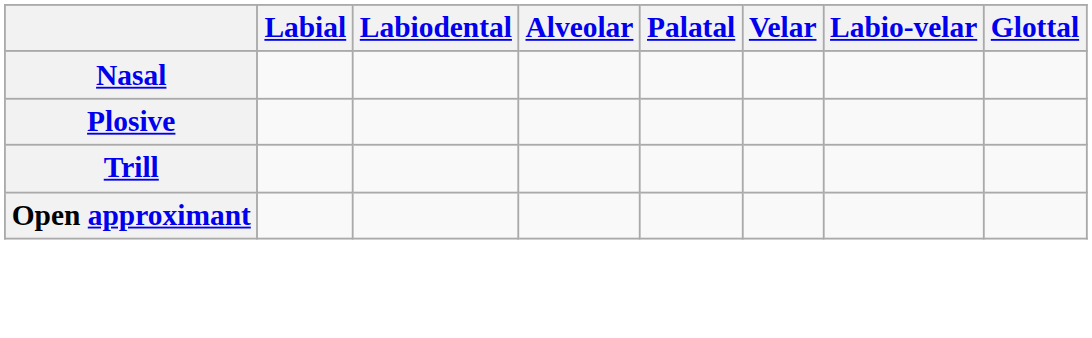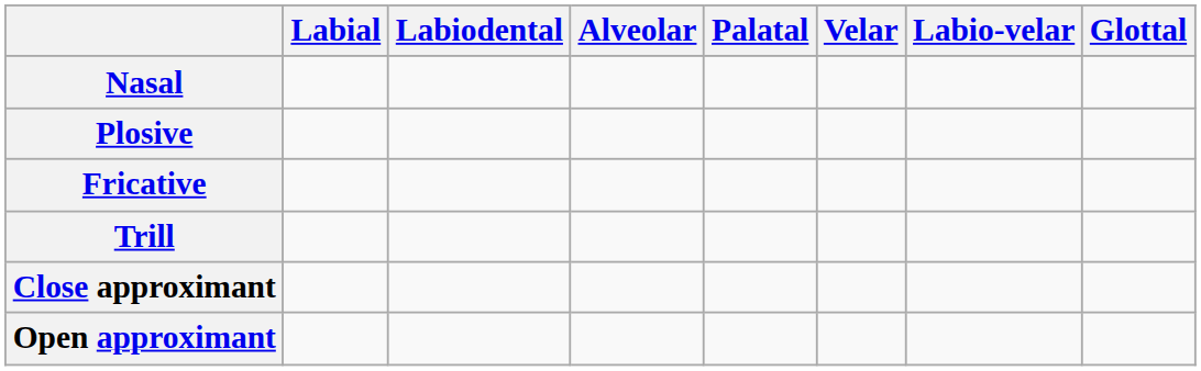+ row: Fricative
+ row: Close approximant
